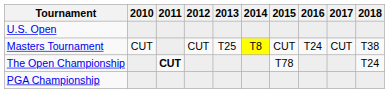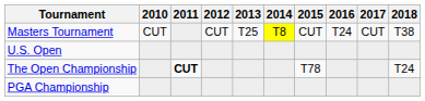rows swapped: Masters Tournament <-> U.S. Open
